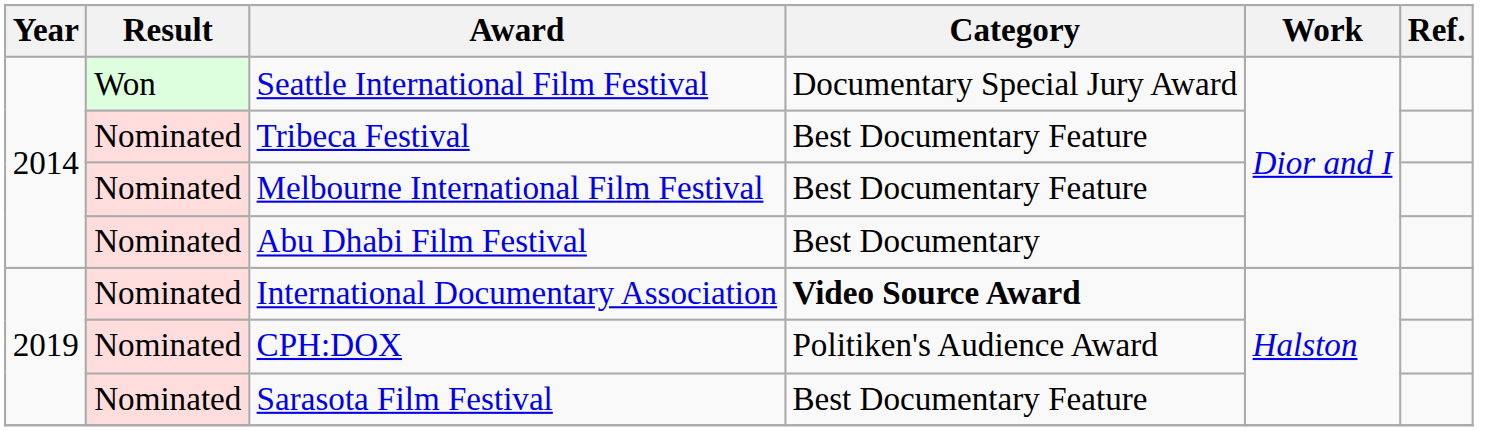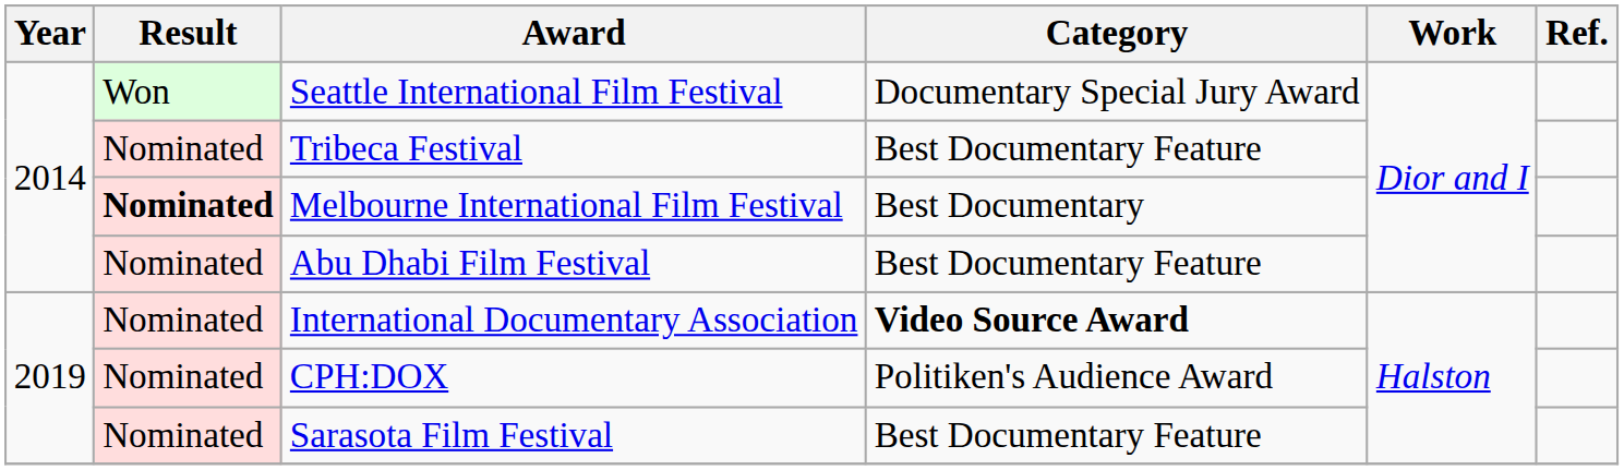Melbourne International Film Festival | Result: normal -> bold
Melbourne International Film Festival | Category: Best Documentary Feature -> Best Documentary
Abu Dhabi Film Festival | Category: Best Documentary -> Best Documentary Feature
